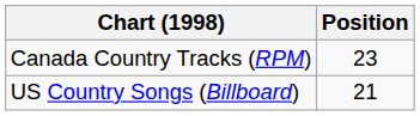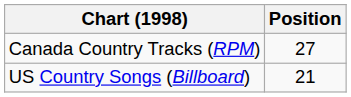Canada Country Tracks (RPM) | Position: 23 -> 27
